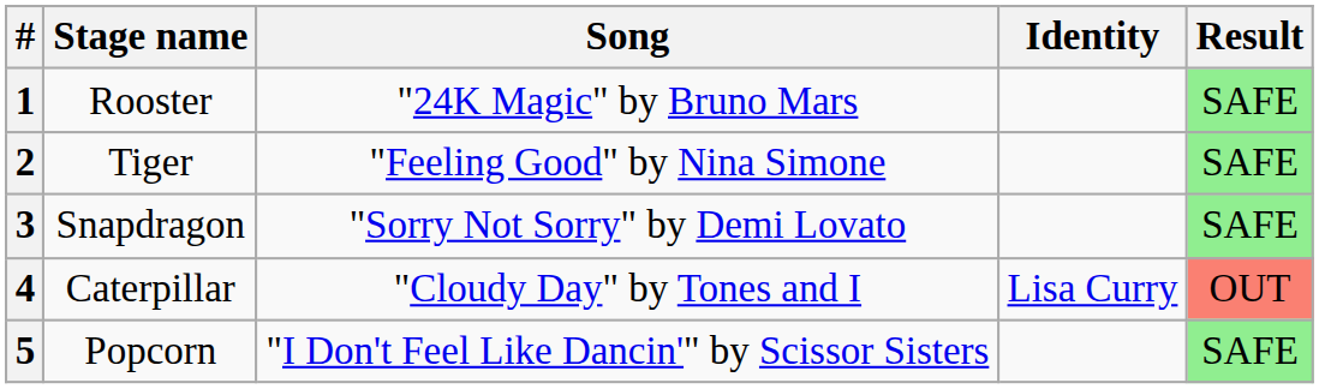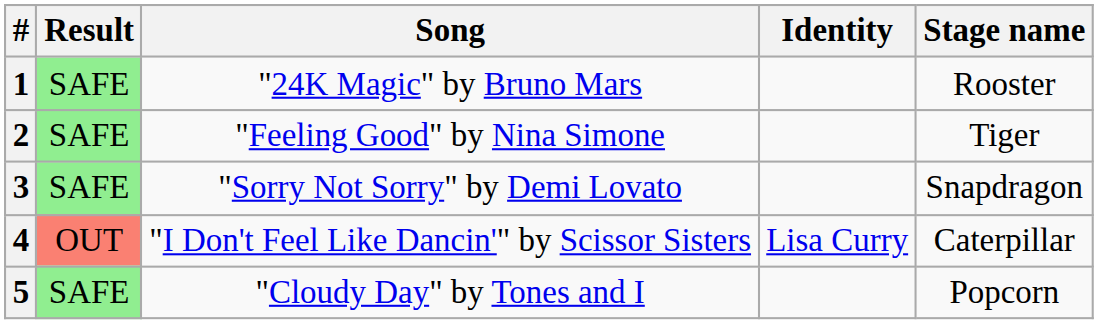columns swapped: Stage name <-> Result
4 | Song: "Cloudy Day" by Tones and I -> "I Don't Feel Like Dancin'" by Scissor Sisters
5 | Song: "I Don't Feel Like Dancin'" by Scissor Sisters -> "Cloudy Day" by Tones and I
